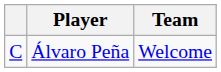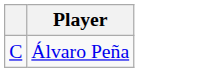- column: Team | Welcome
